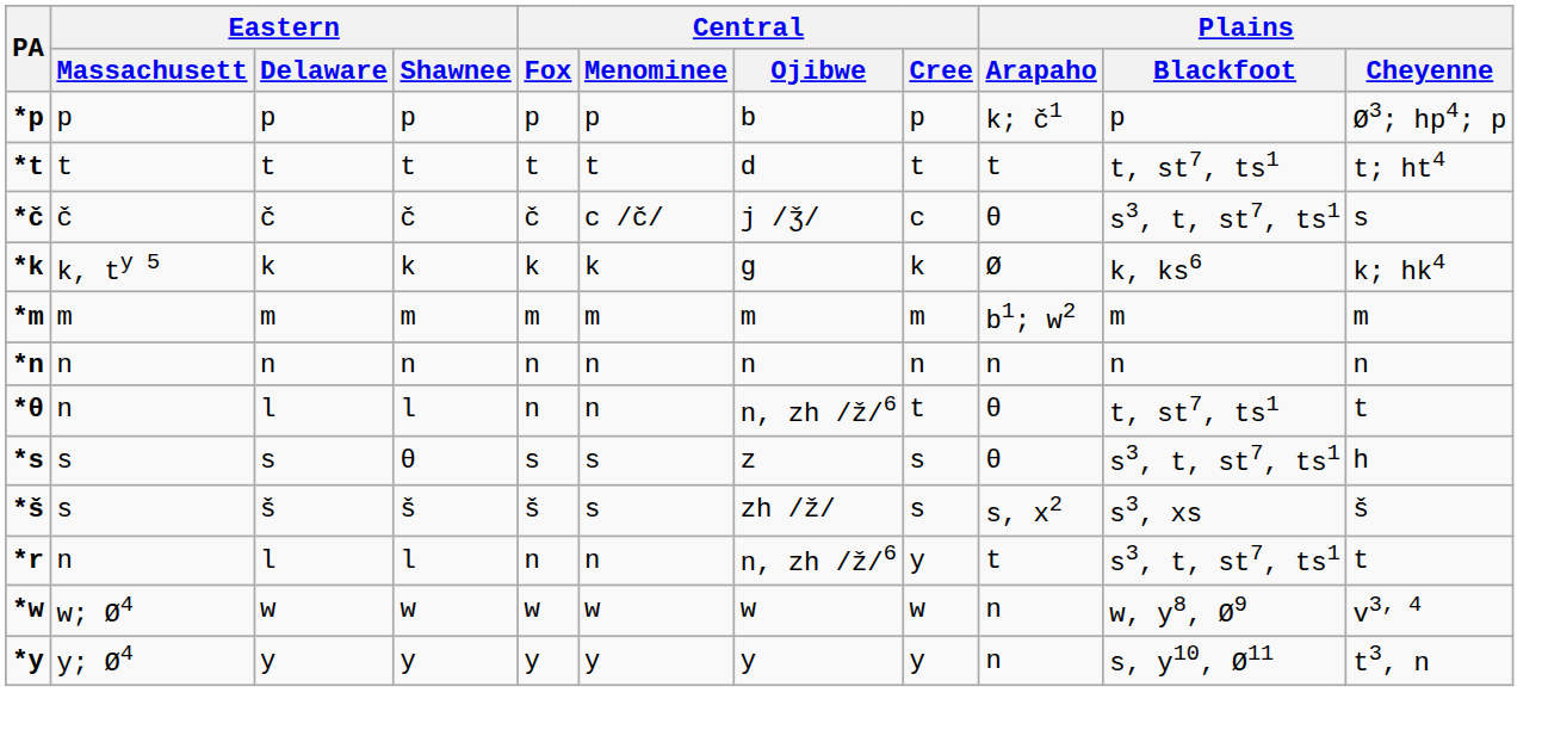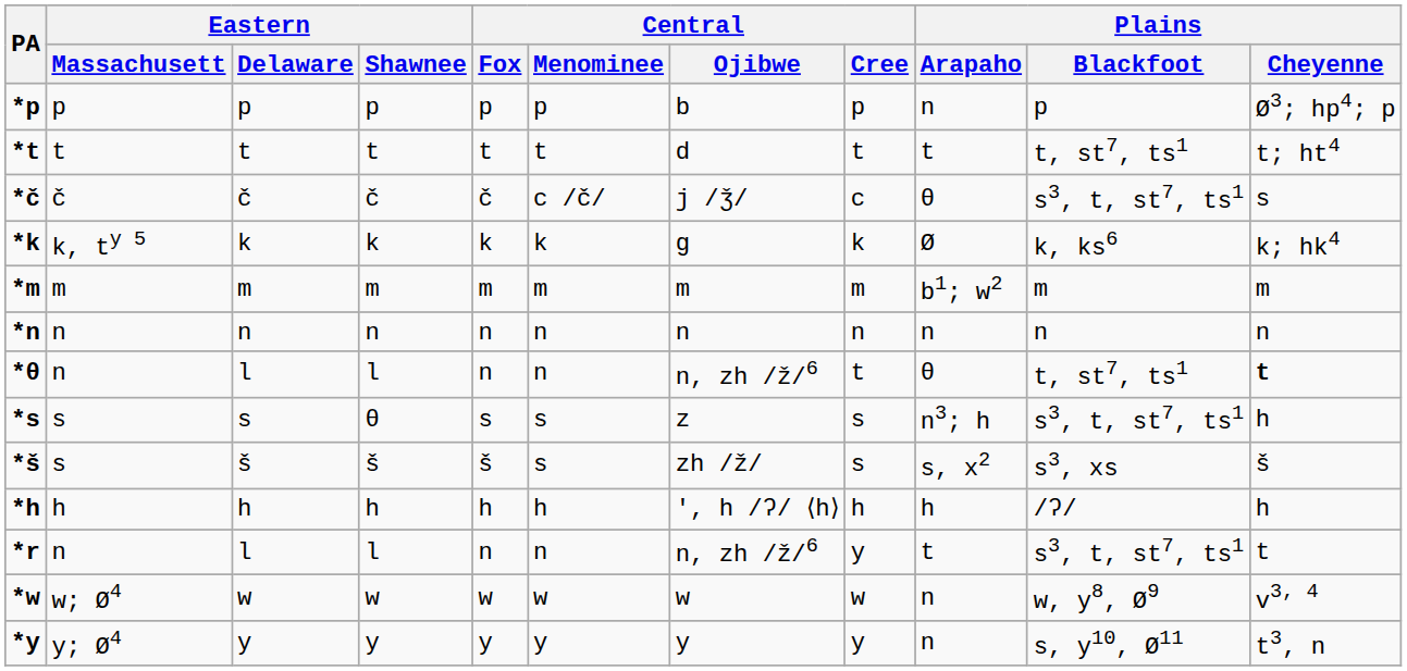*p | Plains / Arapaho: k; č1 -> n
*θ | Plains / Cheyenne: normal -> bold
*s | Plains / Arapaho: θ -> n3; h
+ row: *h | h | h | h | h | h | ', h /ʔ/ ⟨h⟩ | h | h | /ʔ/ | h
